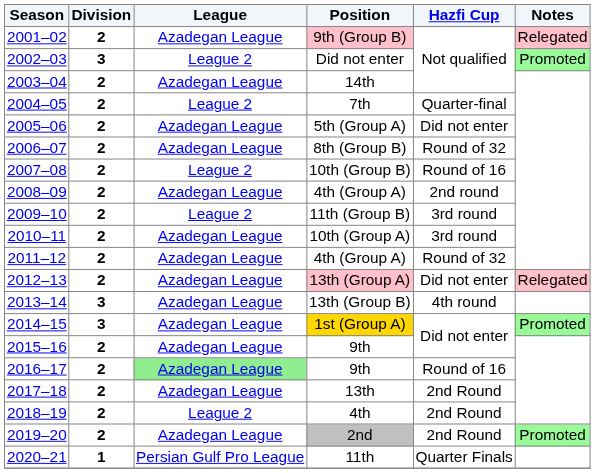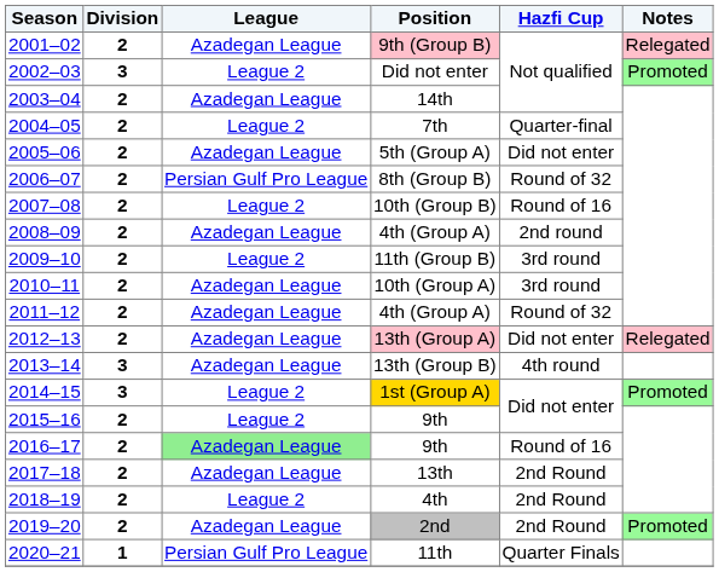8th (Group B) | League: Azadegan League -> Persian Gulf Pro League
1st (Group A) | League: Azadegan League -> League 2
2015–16 / 9th | League: Azadegan League -> League 2
